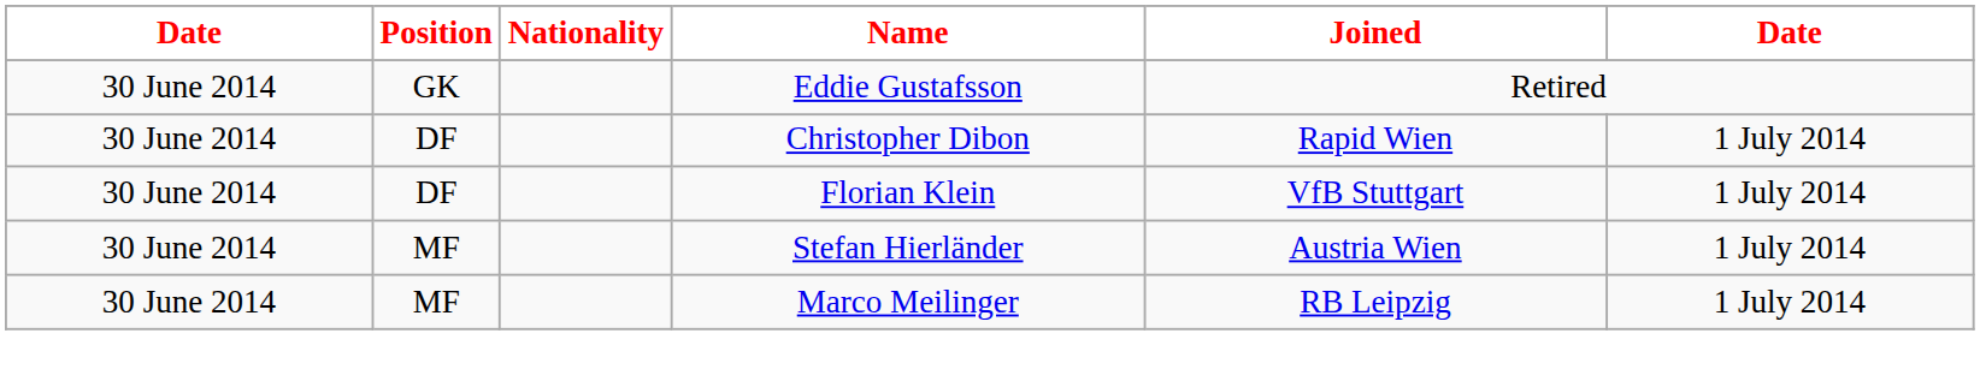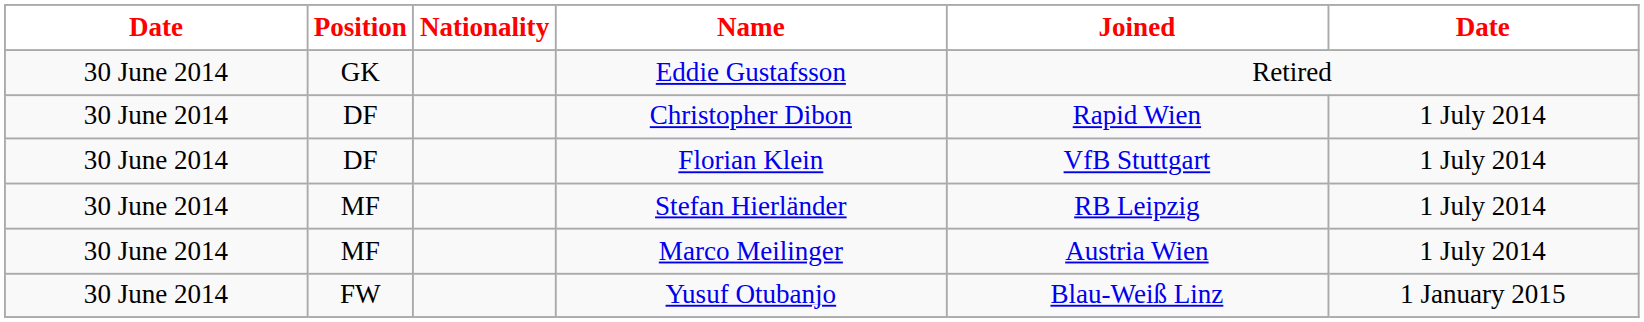Stefan Hierländer | Joined: Austria Wien -> RB Leipzig
Marco Meilinger | Joined: RB Leipzig -> Austria Wien
+ row: 30 June 2014 | FW | Yusuf Otubanjo | Blau-Weiß Linz | 1 January 2015
